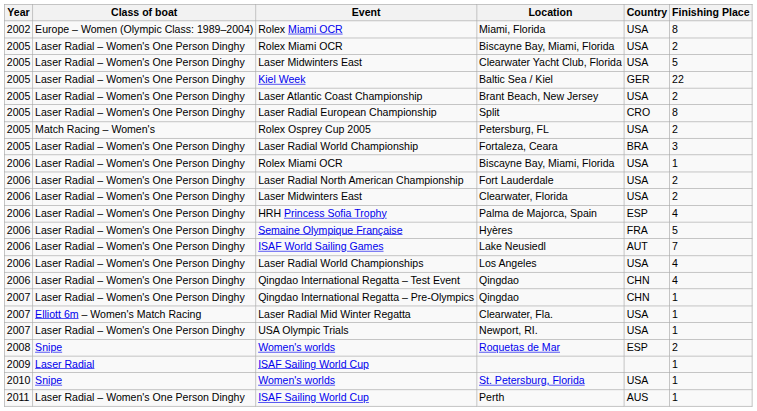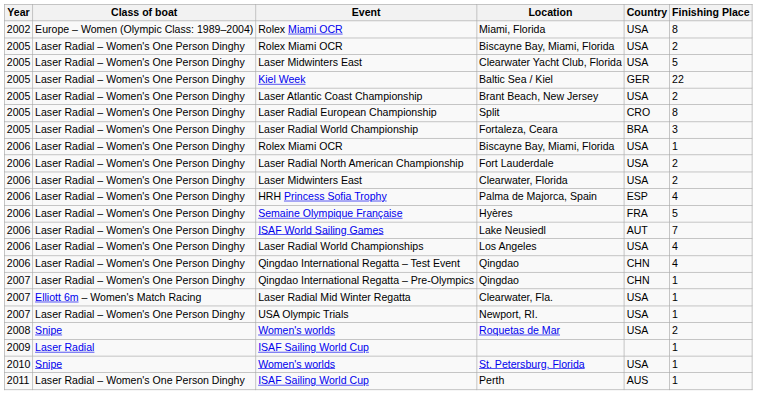- row: 2005 | Match Racing – Women's | Rolex Osprey Cup 2005 | Petersburg, FL | USA | 2
Roquetas de Mar | Country: ESP -> USA
